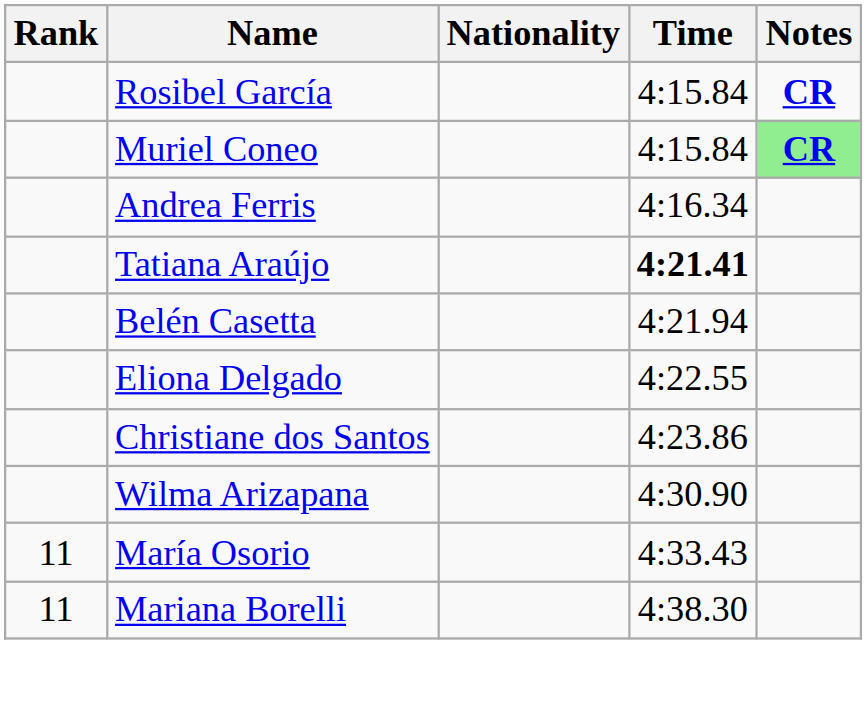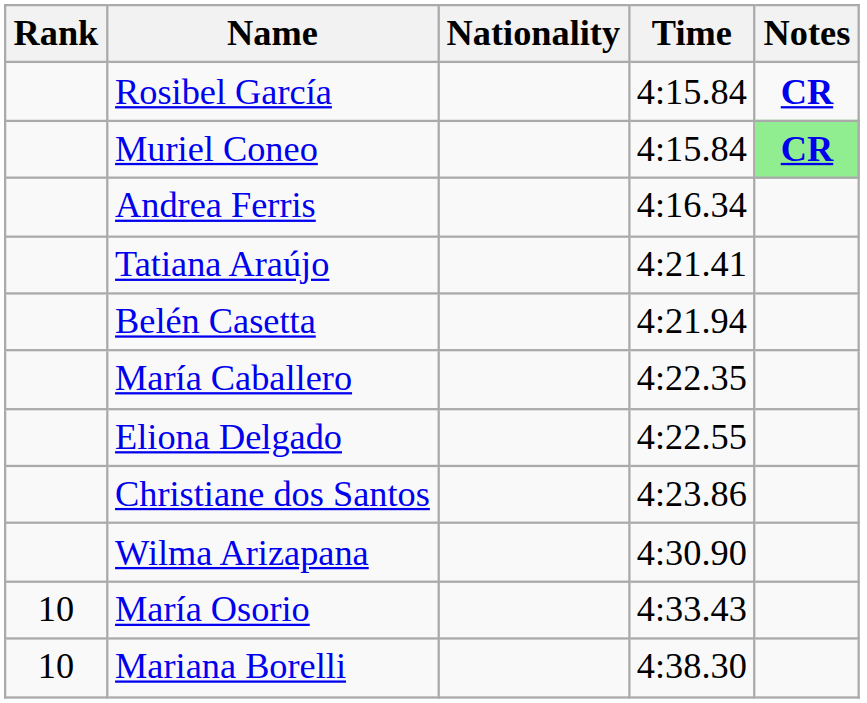Tatiana Araújo | Time: bold -> normal
+ row: María Caballero | 4:22.35
María Osorio | Rank: 11 -> 10
Mariana Borelli | Rank: 11 -> 10
